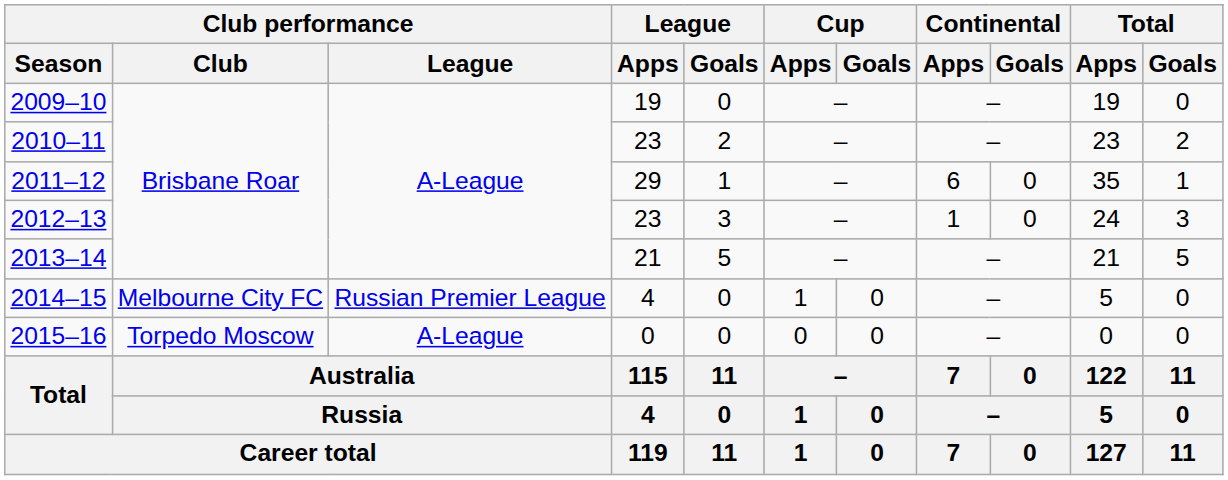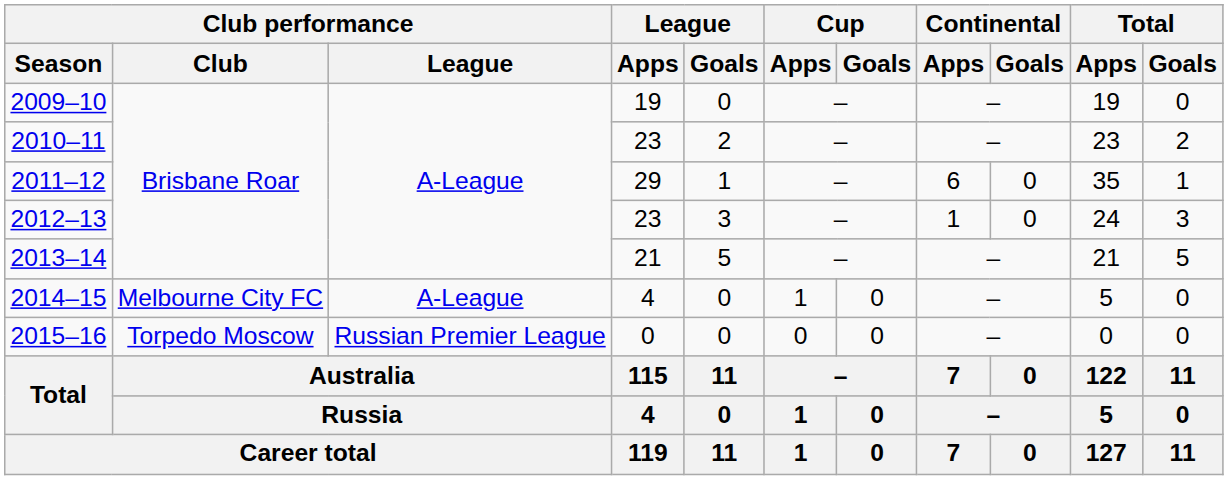2014–15 | Club performance / League: Russian Premier League -> A-League
2015–16 | Club performance / League: A-League -> Russian Premier League
